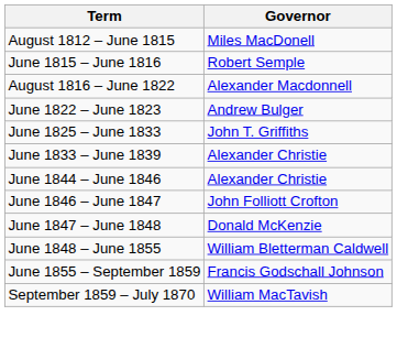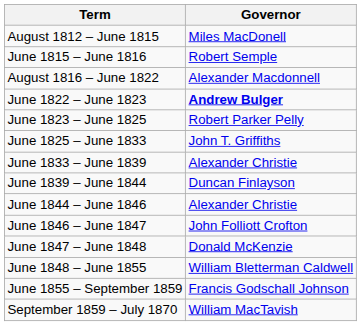June 1822 – June 1823 | Governor: normal -> bold
+ row: June 1823 – June 1825 | Robert Parker Pelly
+ row: June 1839 – June 1844 | Duncan Finlayson
